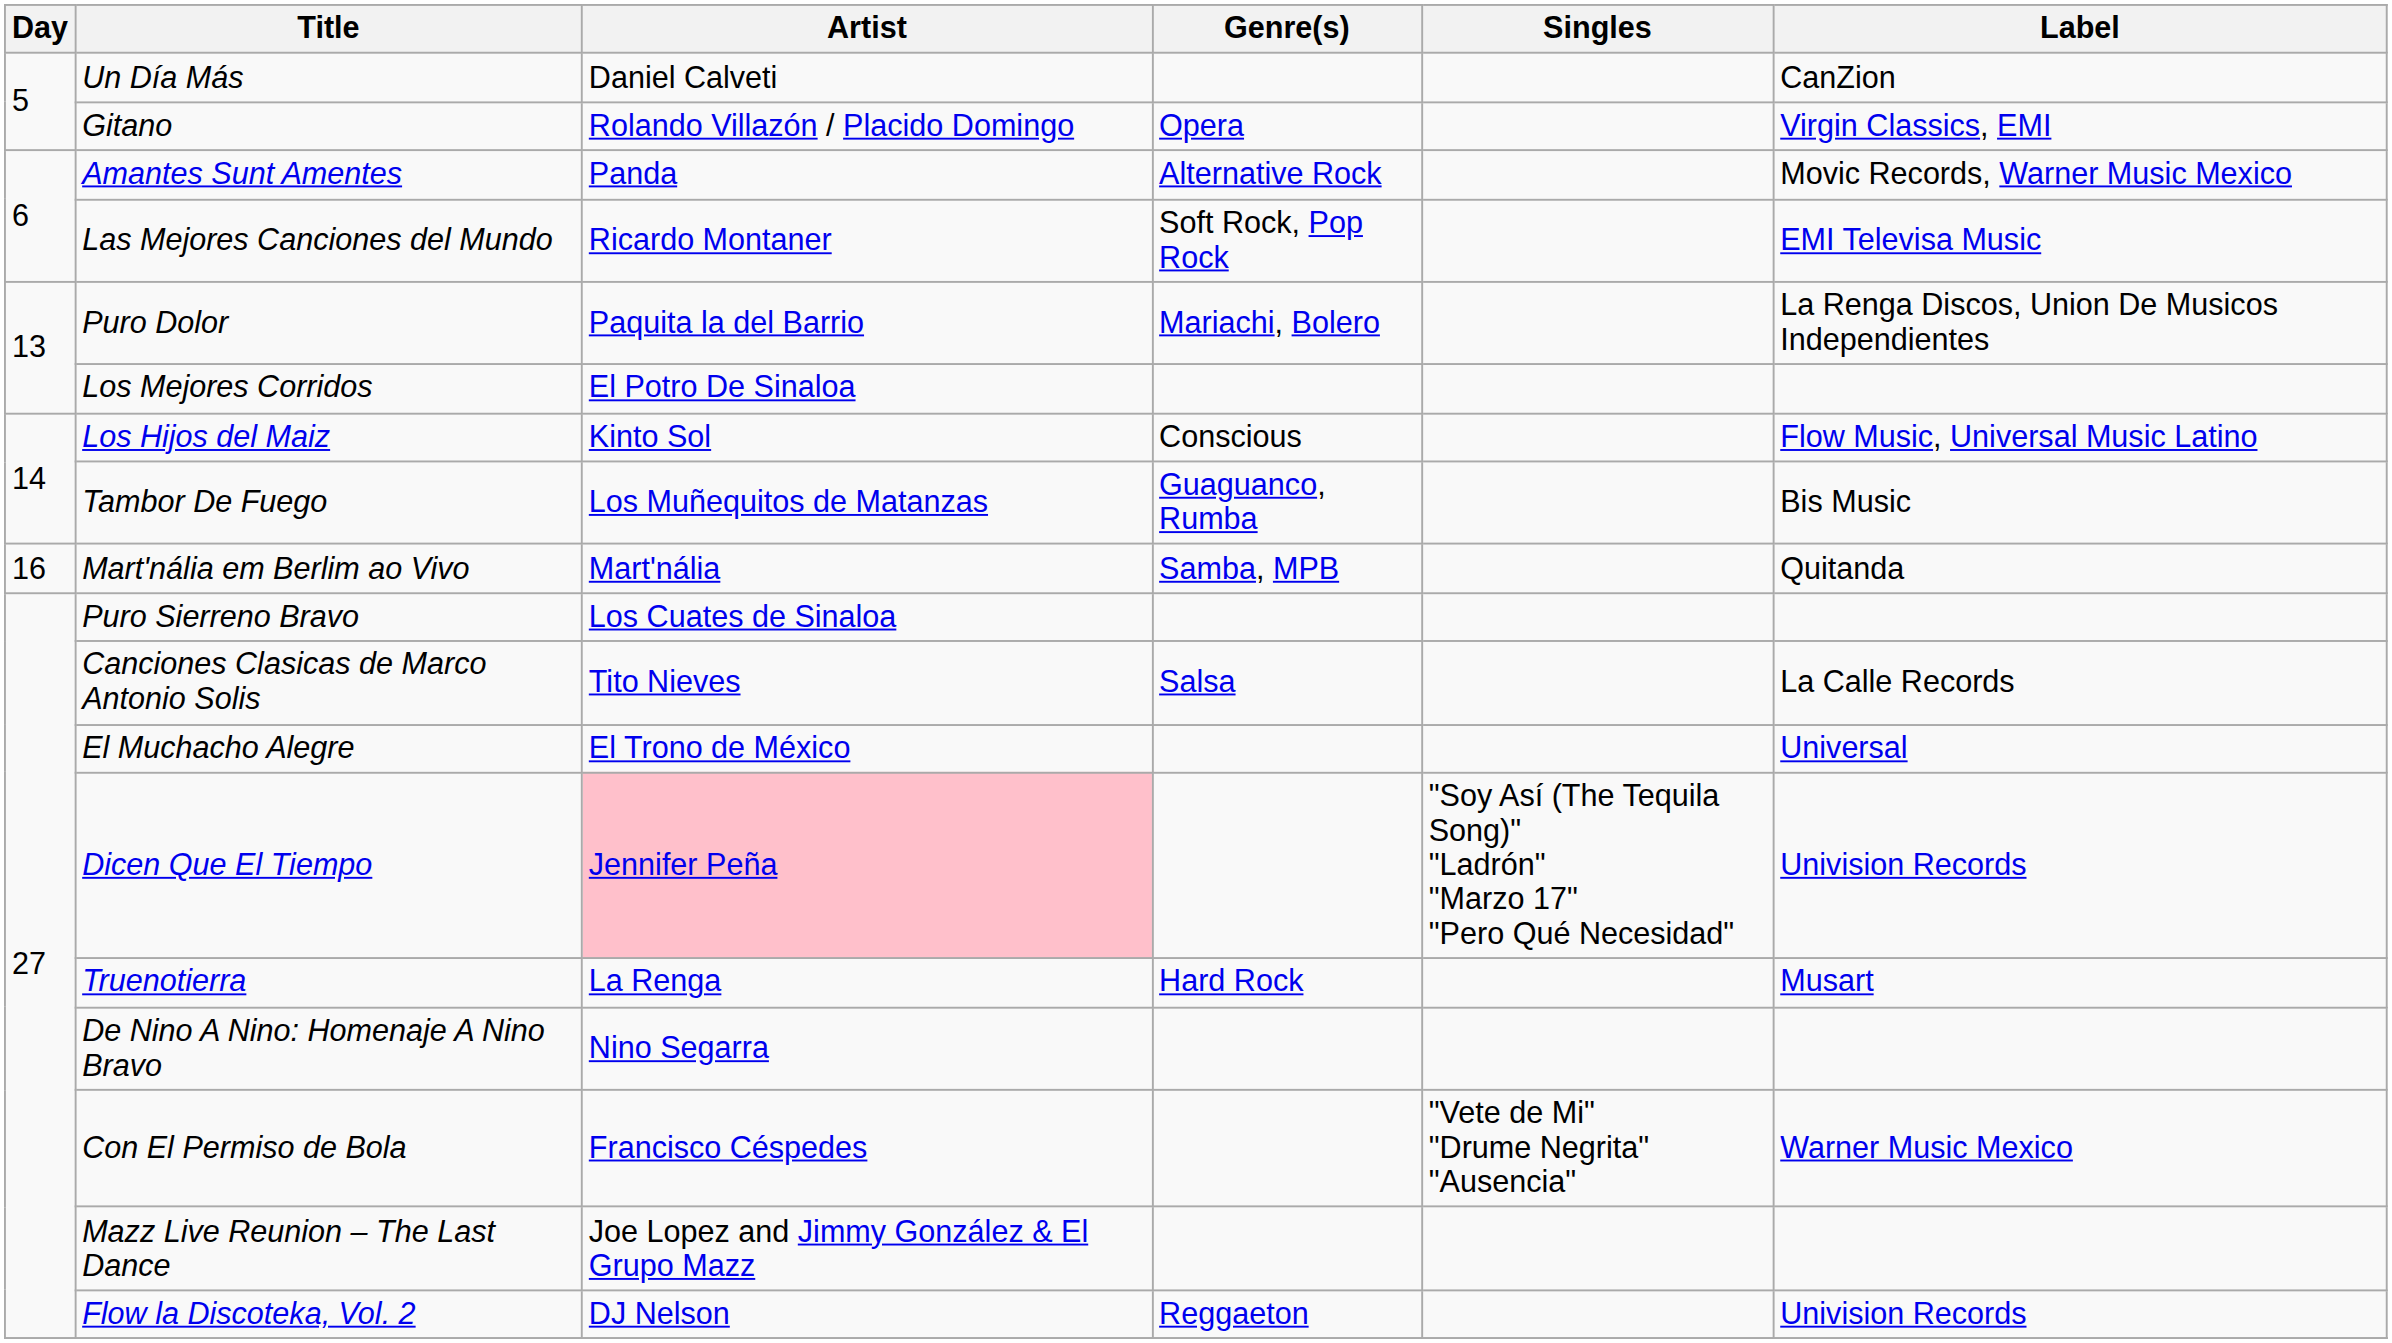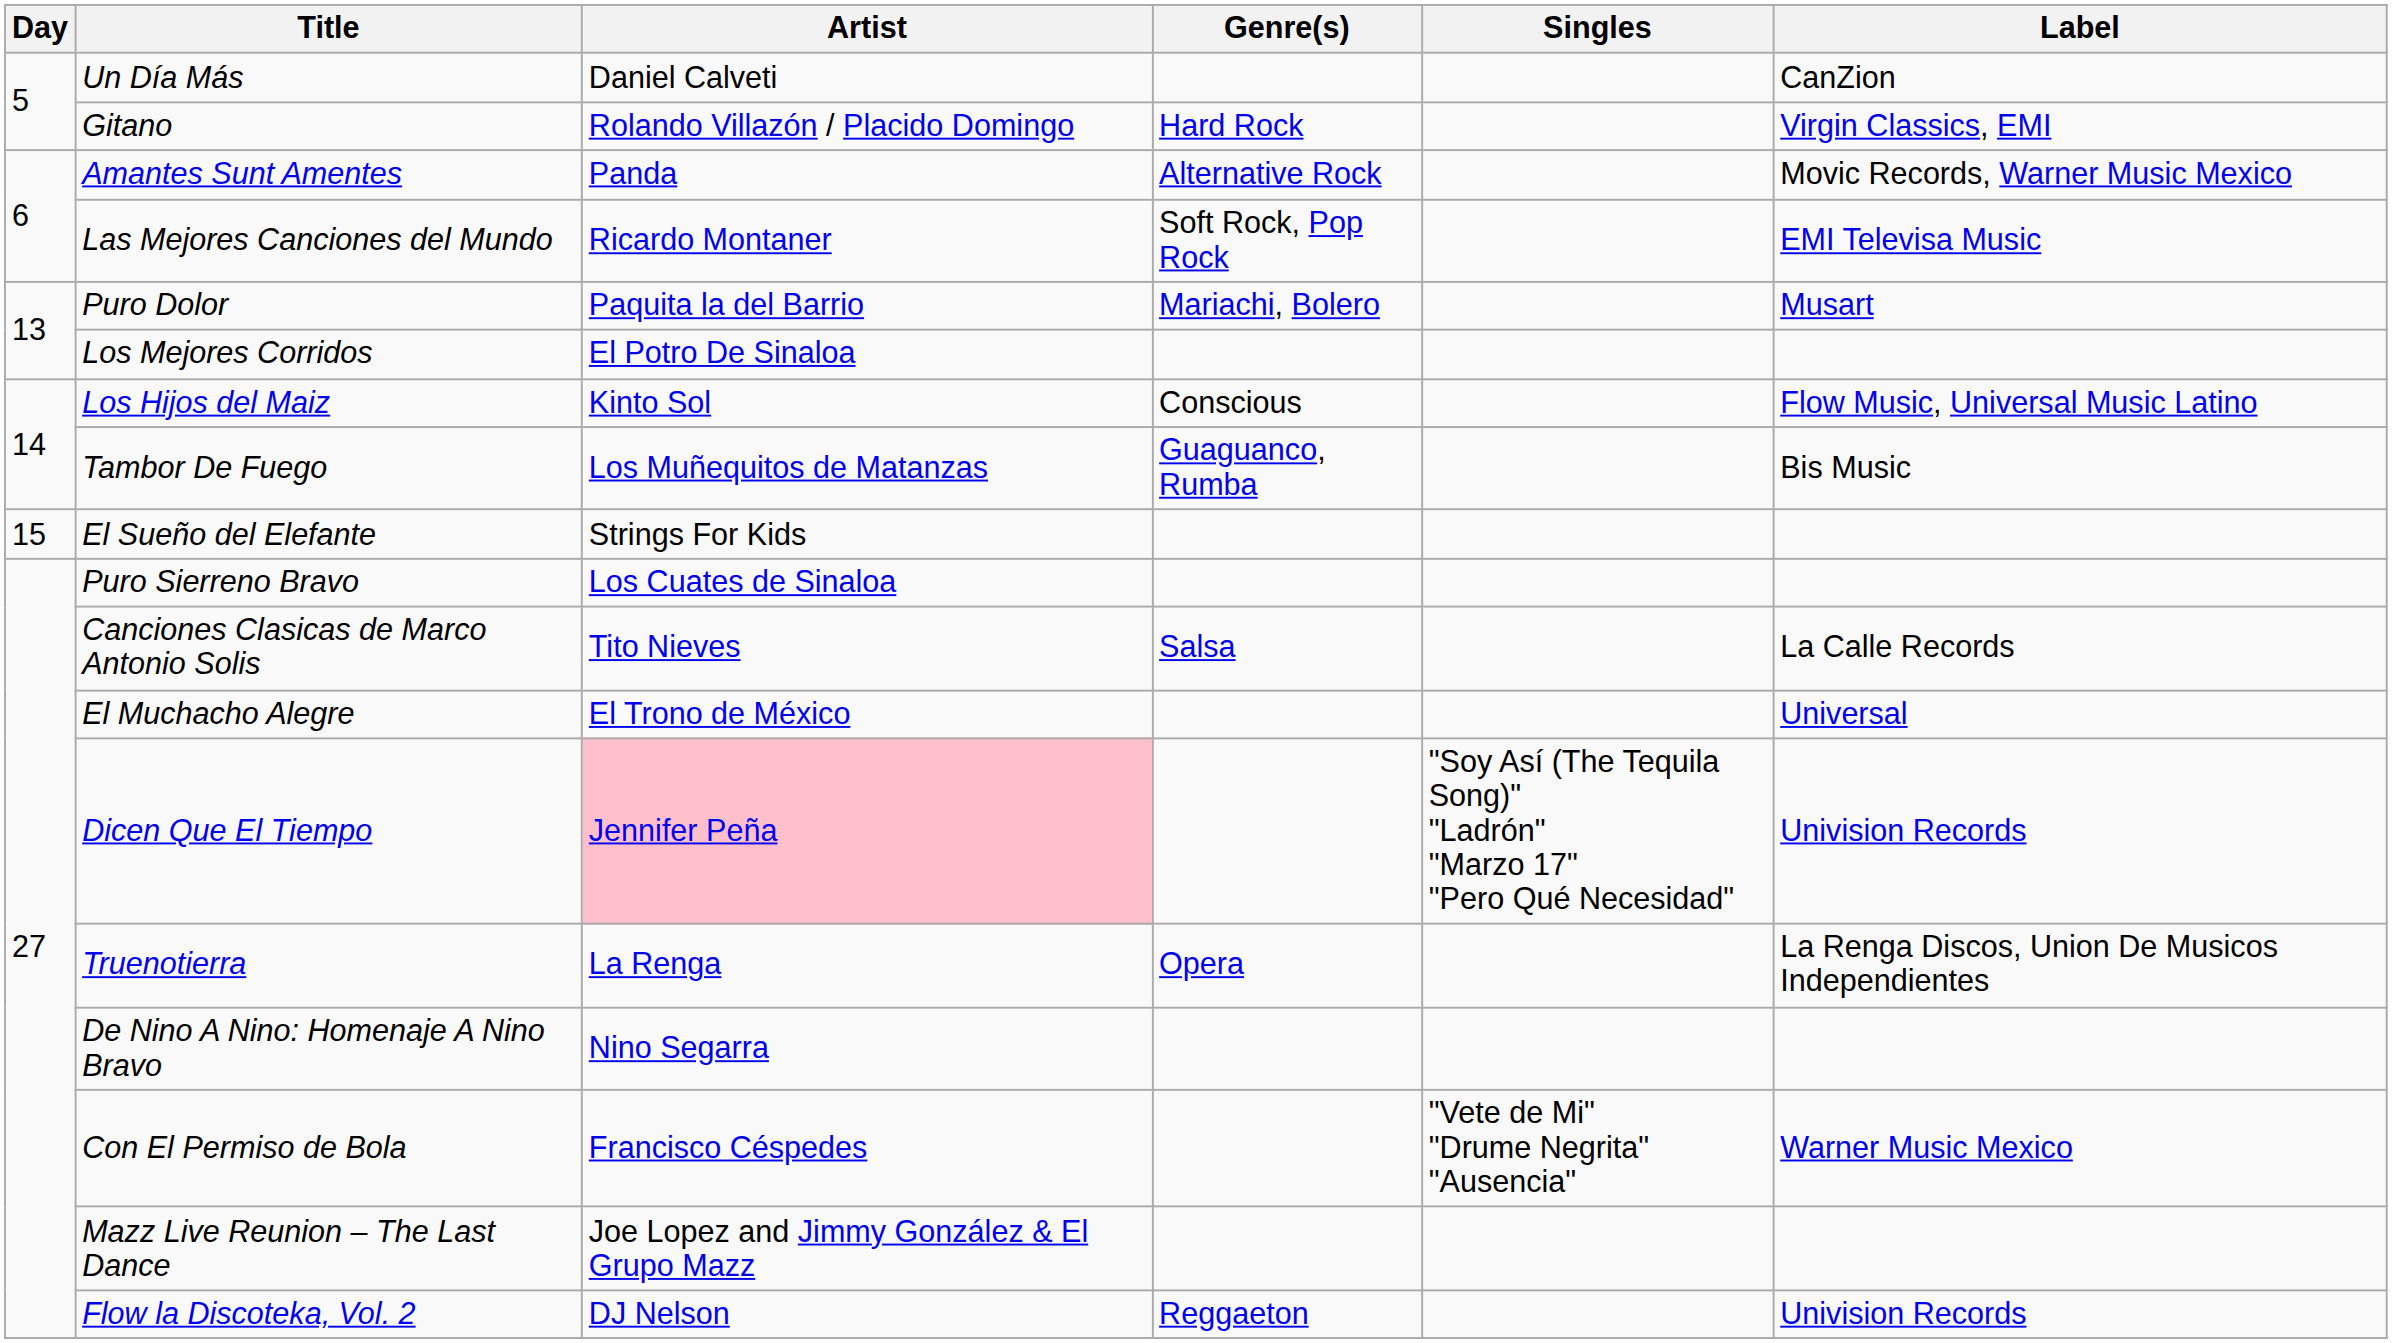Gitano | Genre(s): Opera -> Hard Rock
Puro Dolor | Label: La Renga Discos, Union De Musicos Independientes -> Musart
+ row: 15 | El Sueño del Elefante | Strings For Kids
- row: 16 | Mart'nália em Berlim ao Vivo | Mart'nália | Samba, MPB | Quitanda
Truenotierra | Genre(s): Hard Rock -> Opera
Truenotierra | Label: Musart -> La Renga Discos, Union De Musicos Independientes
